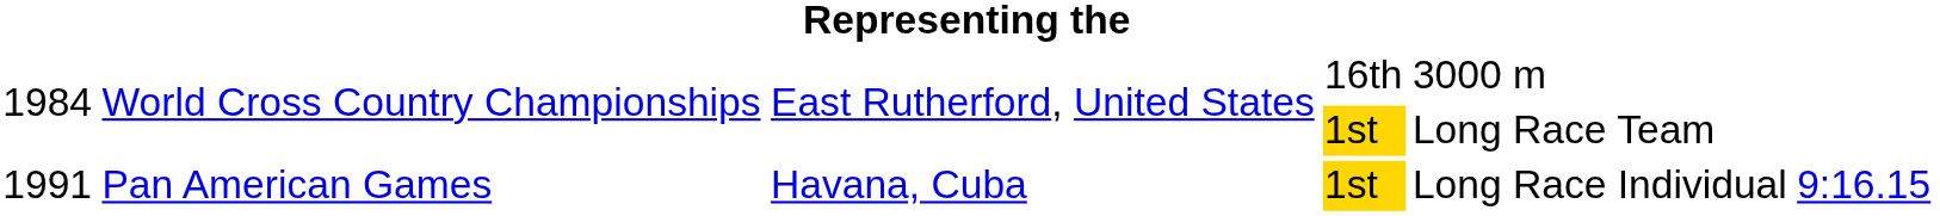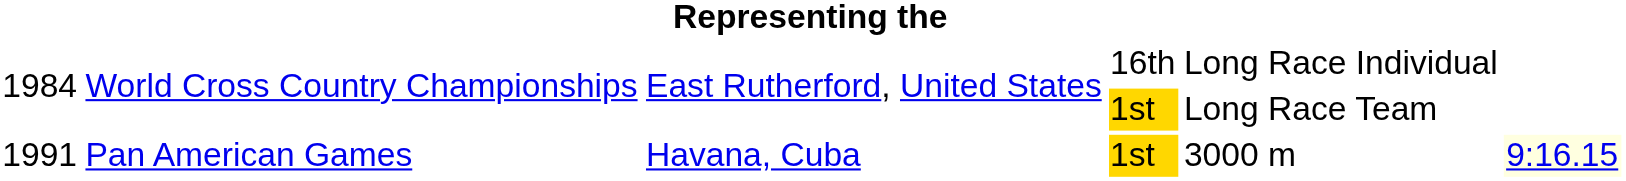1984 / 16th | column 5: 3000 m -> Long Race Individual
1991 | column 5: Long Race Individual -> 3000 m
1991 | column 6: no background -> lightyellow background
